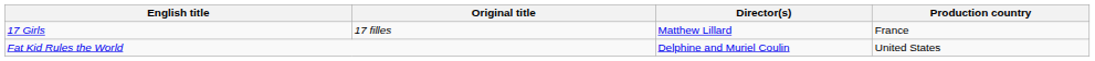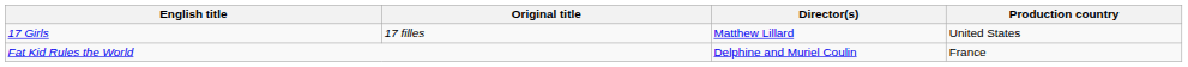17 Girls | Production country: France -> United States
Fat Kid Rules the World | Production country: United States -> France
